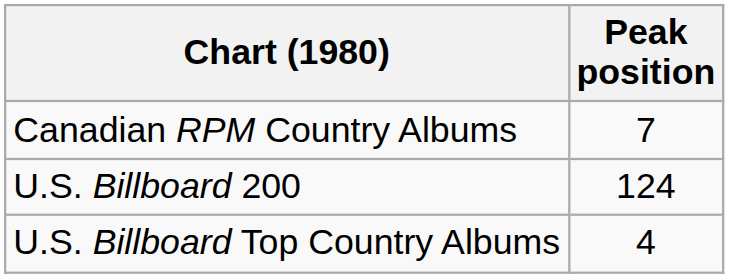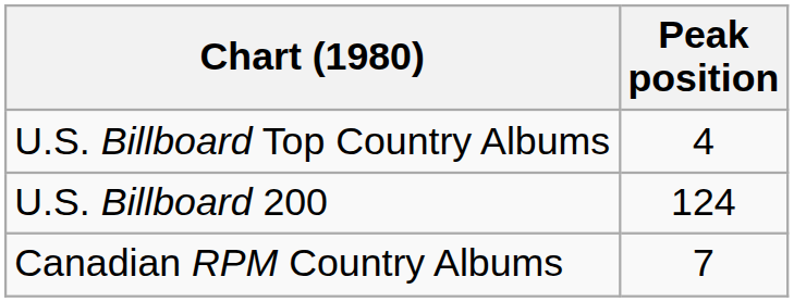rows swapped: U.S. Billboard Top Country Albums <-> Canadian RPM Country Albums
